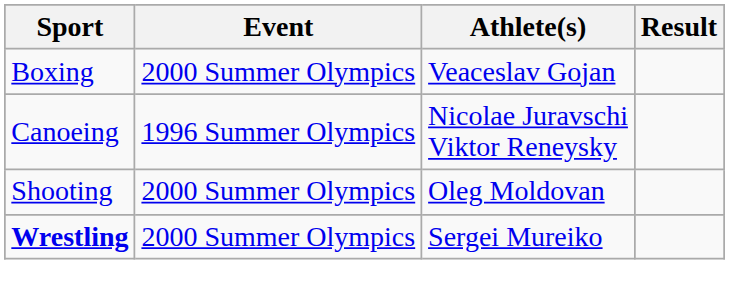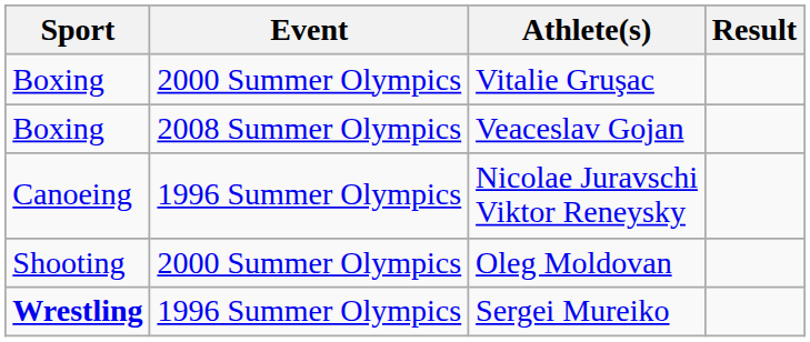+ row: Boxing | 2000 Summer Olympics | Vitalie Gruşac
Veaceslav Gojan | Event: 2000 Summer Olympics -> 2008 Summer Olympics
Sergei Mureiko | Event: 2000 Summer Olympics -> 1996 Summer Olympics
